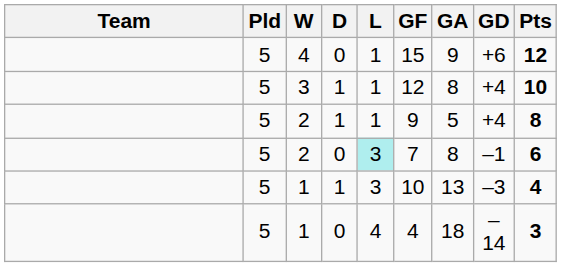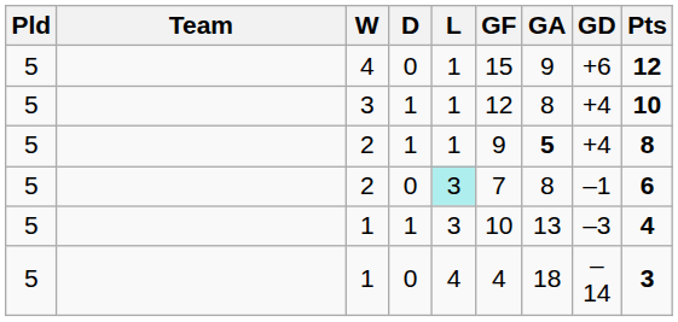columns swapped: Team <-> Pld
2 / 1 | GA: normal -> bold
